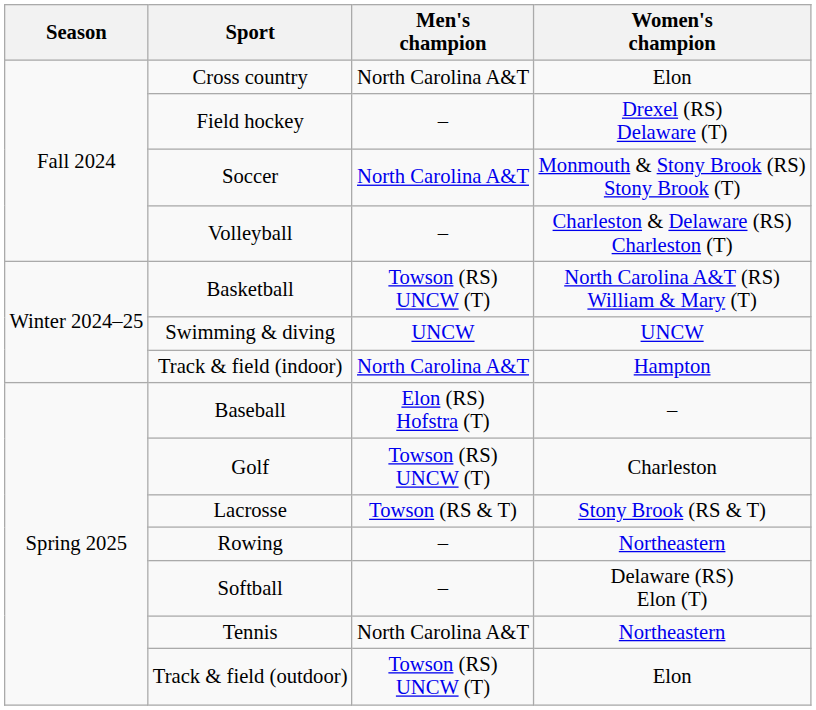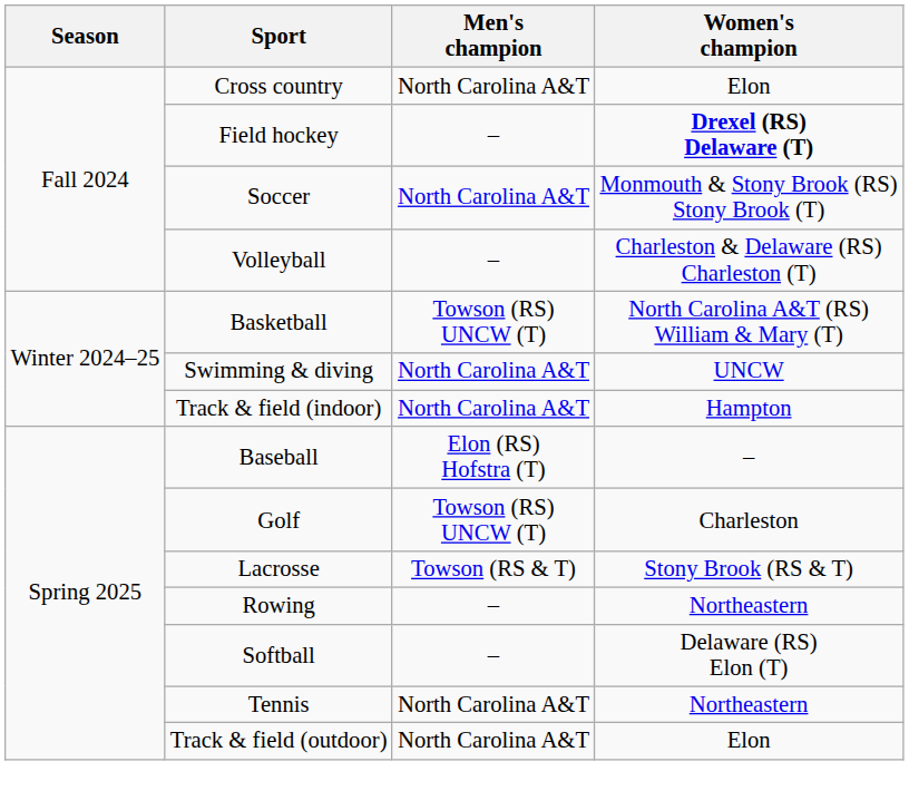Field hockey | Women's champion: normal -> bold
Swimming & diving | Men's champion: UNCW -> North Carolina A&T
Track & field (outdoor) | Men's champion: Towson (RS) UNCW (T) -> North Carolina A&T
